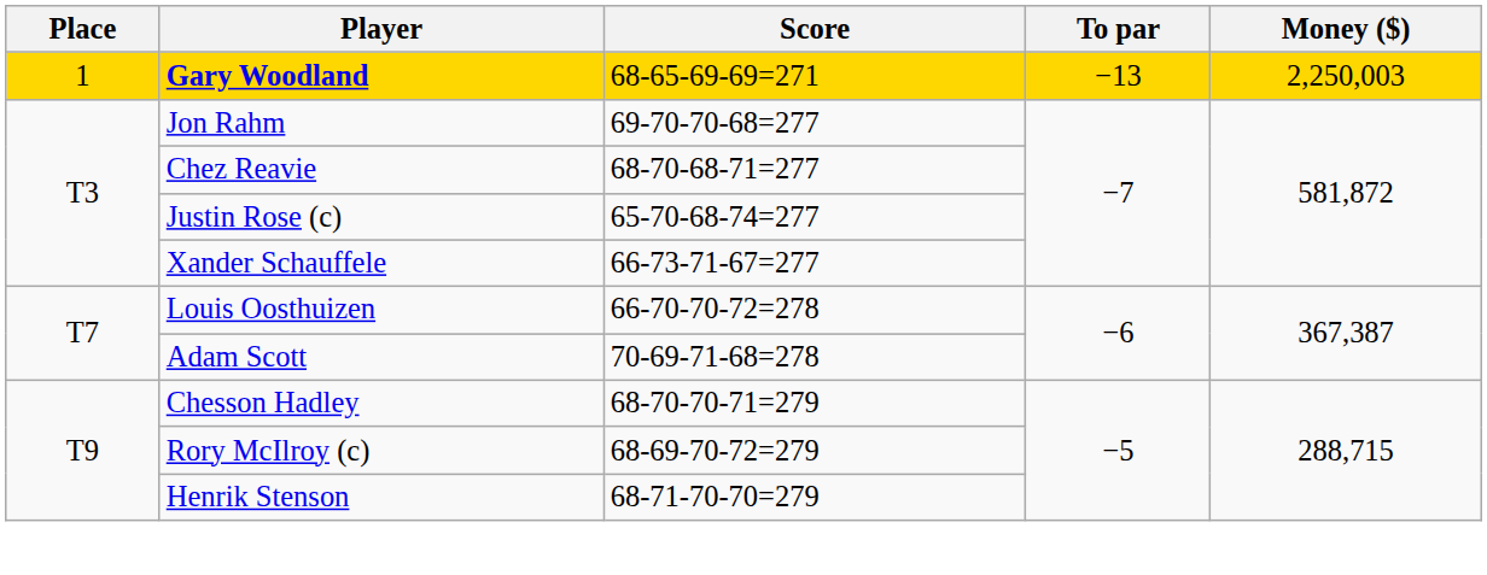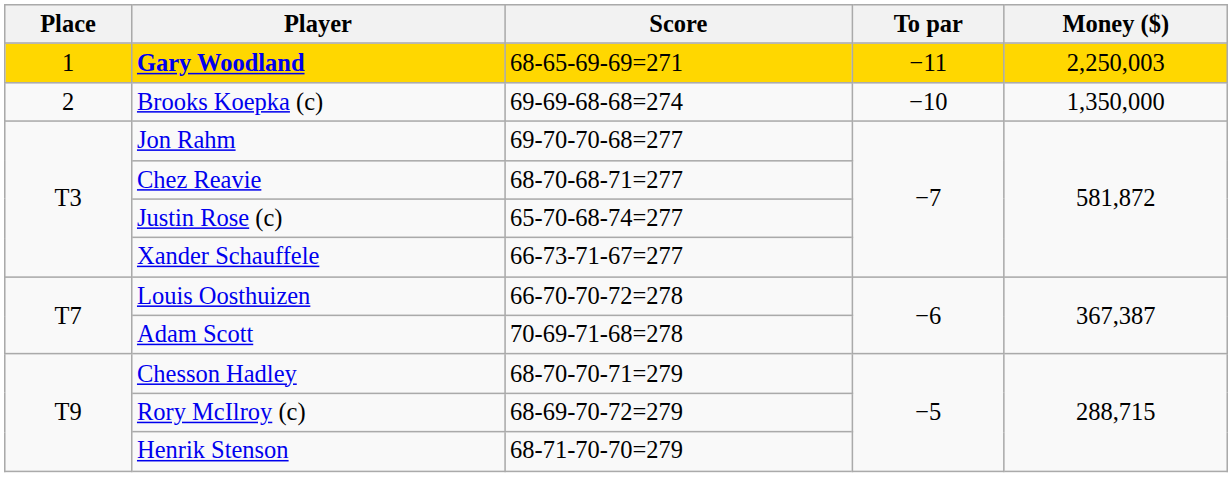Gary Woodland | To par: −13 -> −11
+ row: 2 | Brooks Koepka (c) | 69-69-68-68=274 | −10 | 1,350,000
